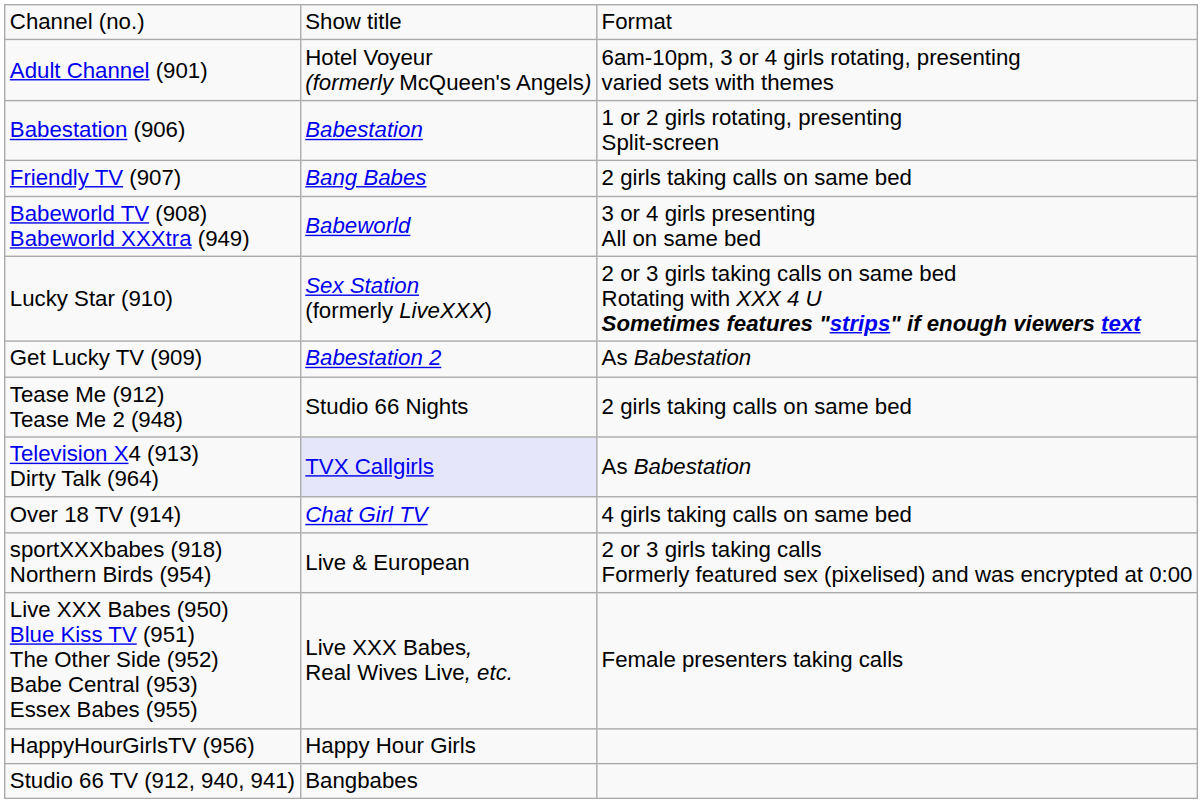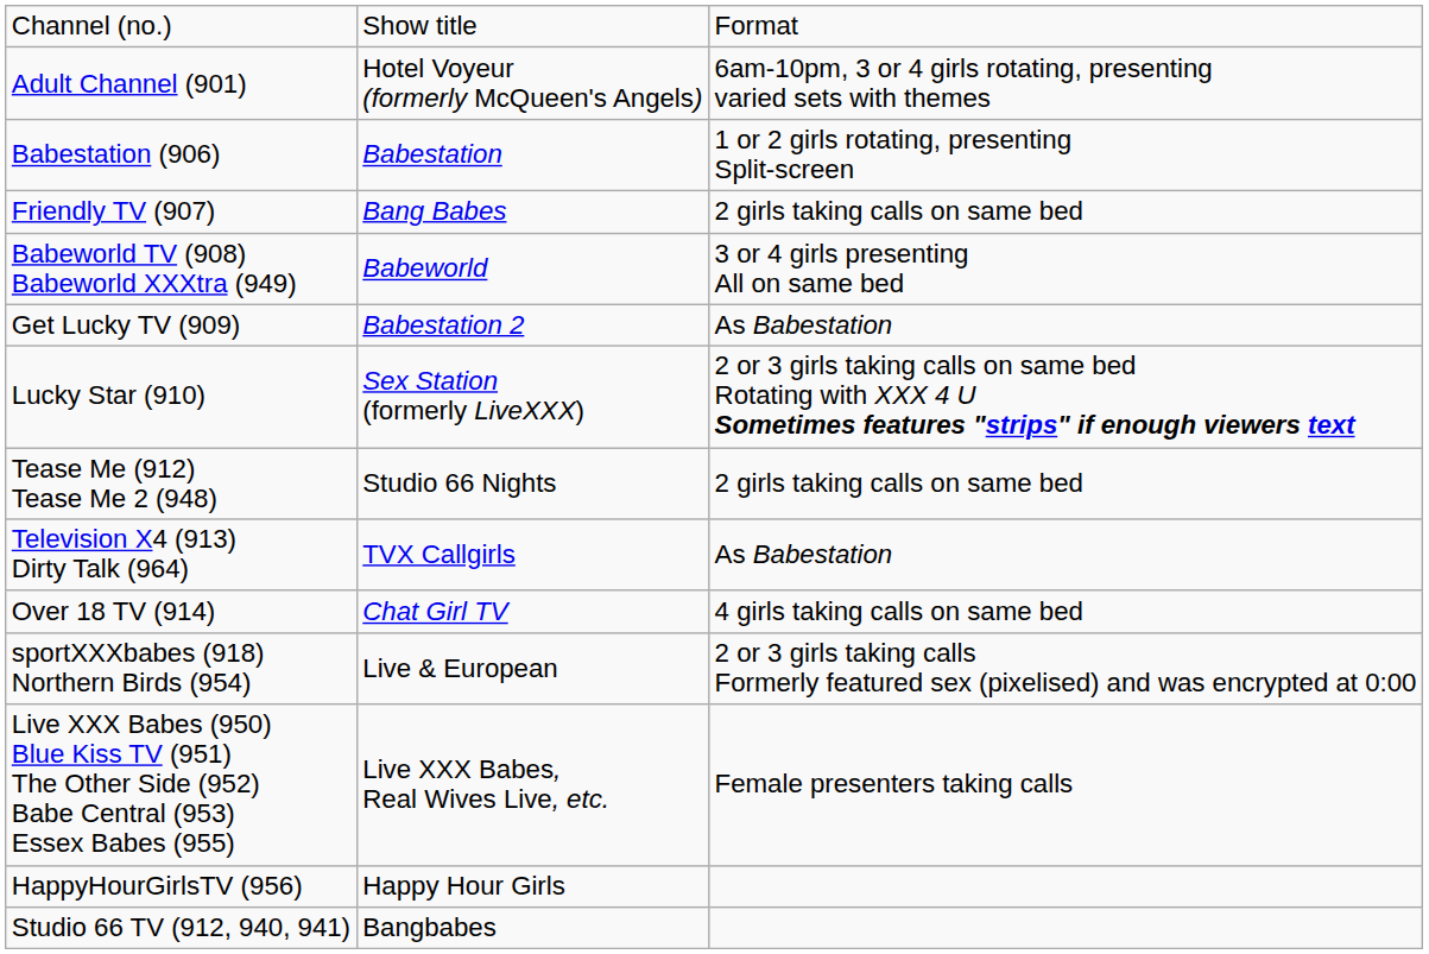rows swapped: Get Lucky TV (909) <-> Lucky Star (910)
Television X4 (913) Dirty Talk (964) | column 2: lavender background -> no background
